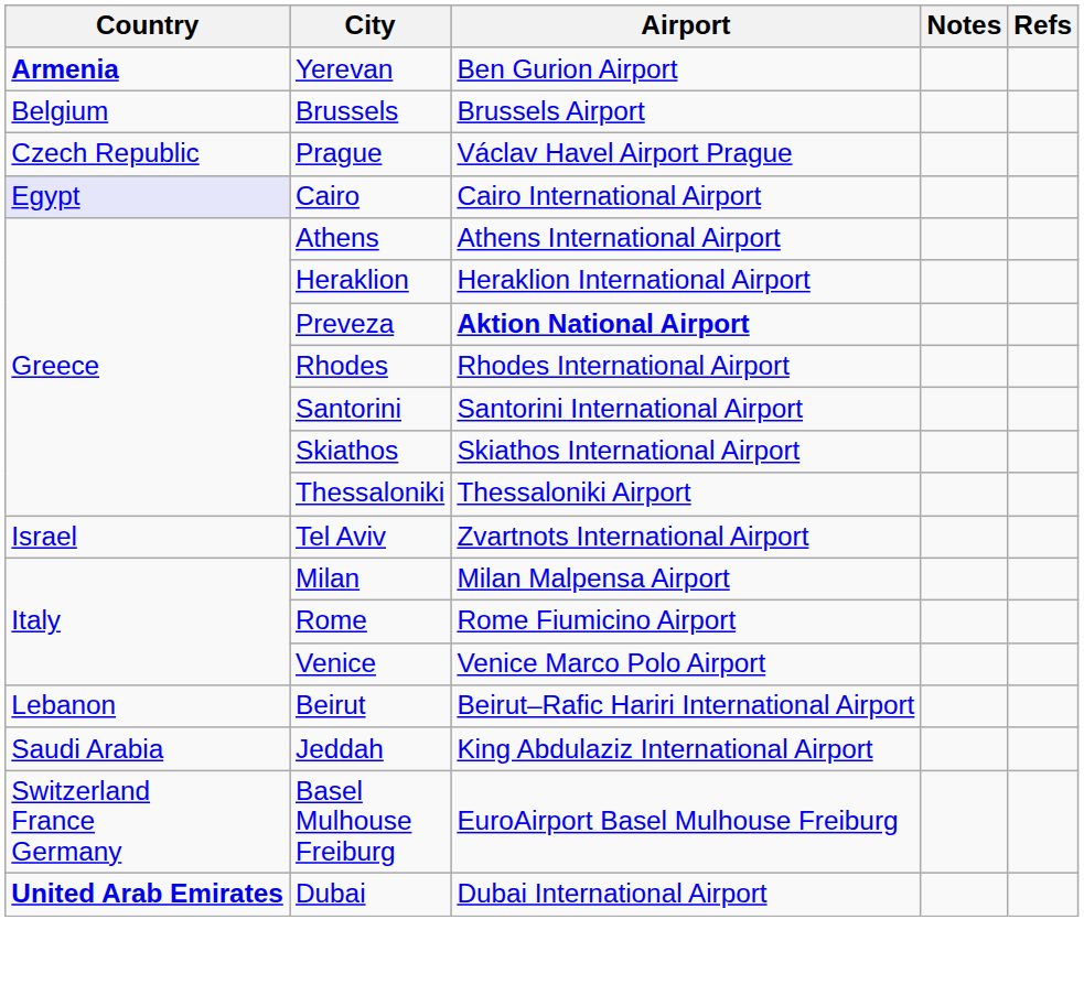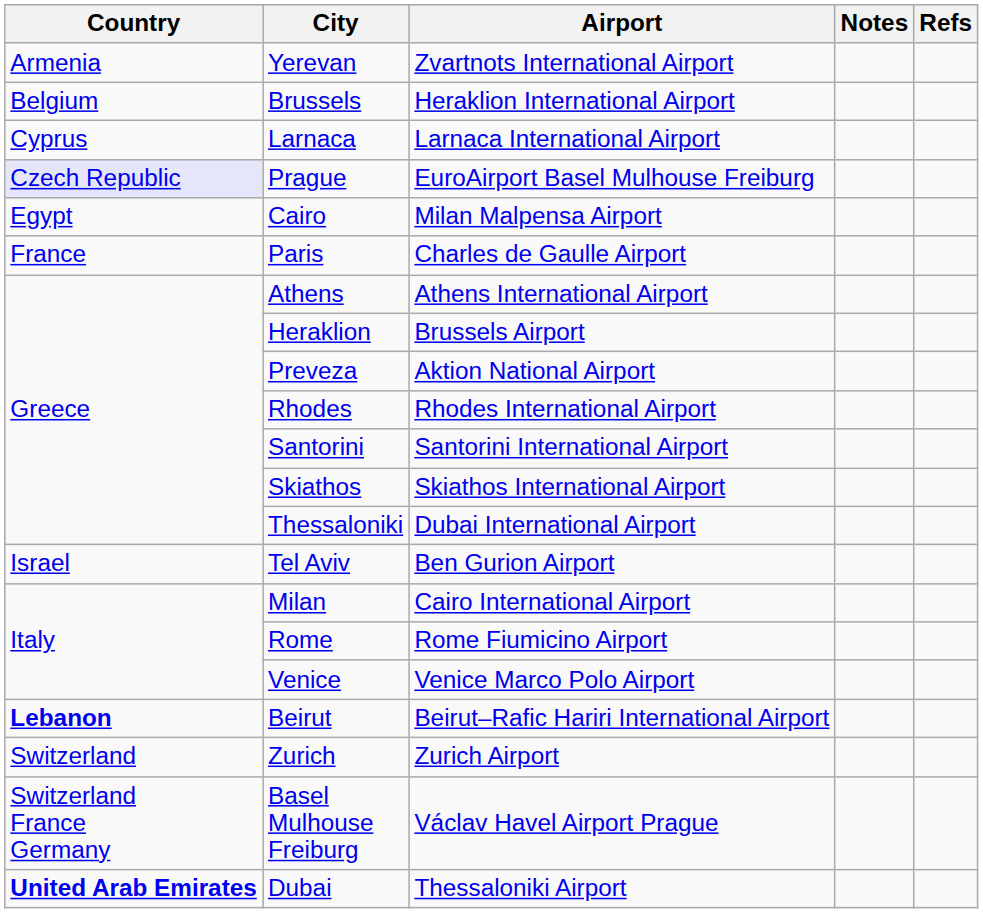Yerevan | Country: bold -> normal
Yerevan | Airport: Ben Gurion Airport -> Zvartnots International Airport
Brussels | Airport: Brussels Airport -> Heraklion International Airport
+ row: Cyprus | Larnaca | Larnaca International Airport
Prague | Country: no background -> lavender background
Prague | Airport: Václav Havel Airport Prague -> EuroAirport Basel Mulhouse Freiburg
Cairo | Country: lavender background -> no background
Cairo | Airport: Cairo International Airport -> Milan Malpensa Airport
+ row: France | Paris | Charles de Gaulle Airport
Heraklion | Airport: Heraklion International Airport -> Brussels Airport
Preveza | Airport: bold -> normal
Thessaloniki | Airport: Thessaloniki Airport -> Dubai International Airport
Tel Aviv | Airport: Zvartnots International Airport -> Ben Gurion Airport
Milan | Airport: Milan Malpensa Airport -> Cairo International Airport
Beirut | Country: normal -> bold
- row: Saudi Arabia | Jeddah | King Abdulaziz International Airport
+ row: Switzerland | Zurich | Zurich Airport
Basel Mulhouse Freiburg | Airport: EuroAirport Basel Mulhouse Freiburg -> Václav Havel Airport Prague
Dubai | Airport: Dubai International Airport -> Thessaloniki Airport
